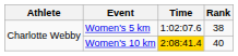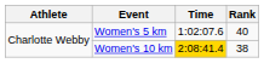Women's 5 km | Rank: 38 -> 40
Women's 10 km | Rank: 40 -> 38
